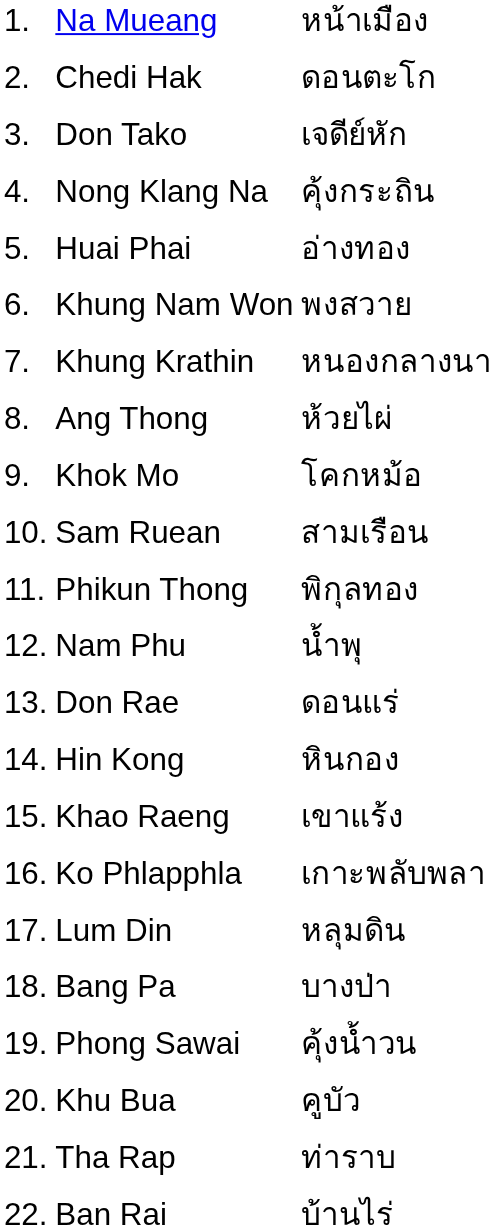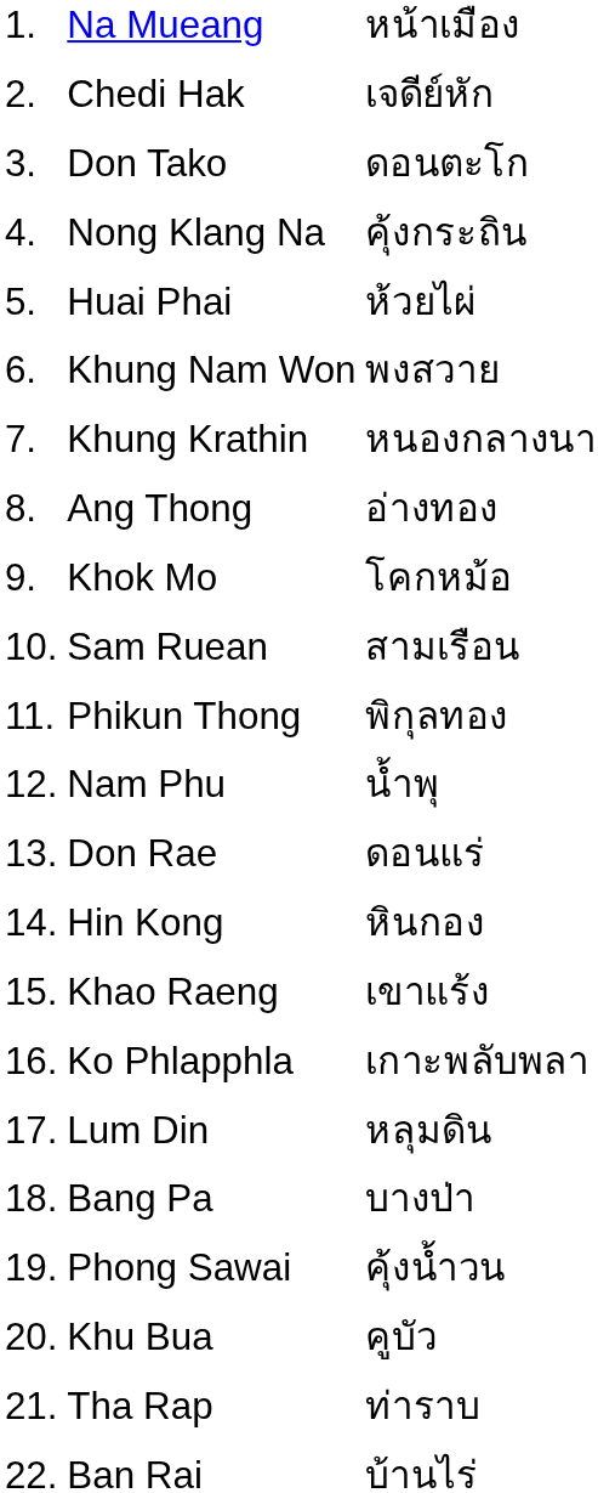Chedi Hak | column 3: ดอนตะโก -> เจดีย์หัก
Don Tako | column 3: เจดีย์หัก -> ดอนตะโก
Huai Phai | column 3: อ่างทอง -> ห้วยไผ่
Ang Thong | column 3: ห้วยไผ่ -> อ่างทอง
